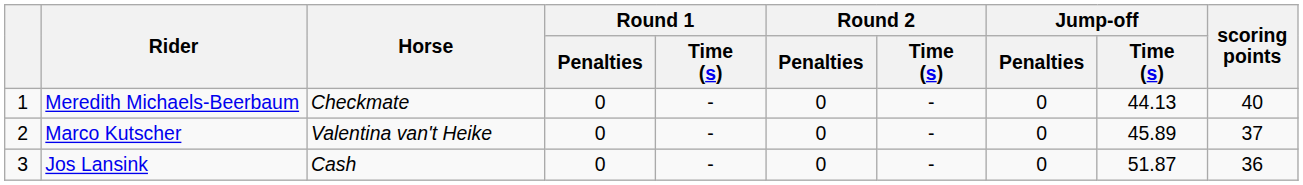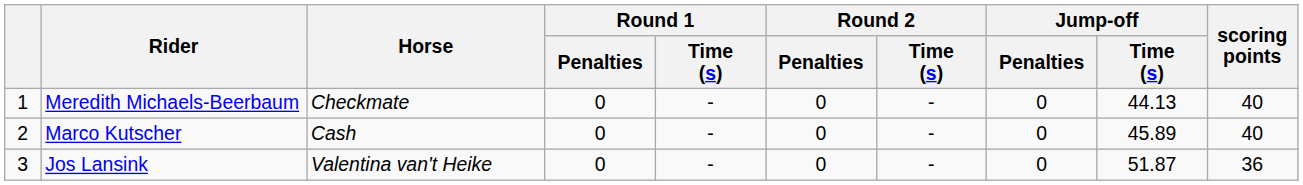Marco Kutscher | Horse: Valentina van't Heike -> Cash
Marco Kutscher | scoring points: 37 -> 40
Jos Lansink | Horse: Cash -> Valentina van't Heike
